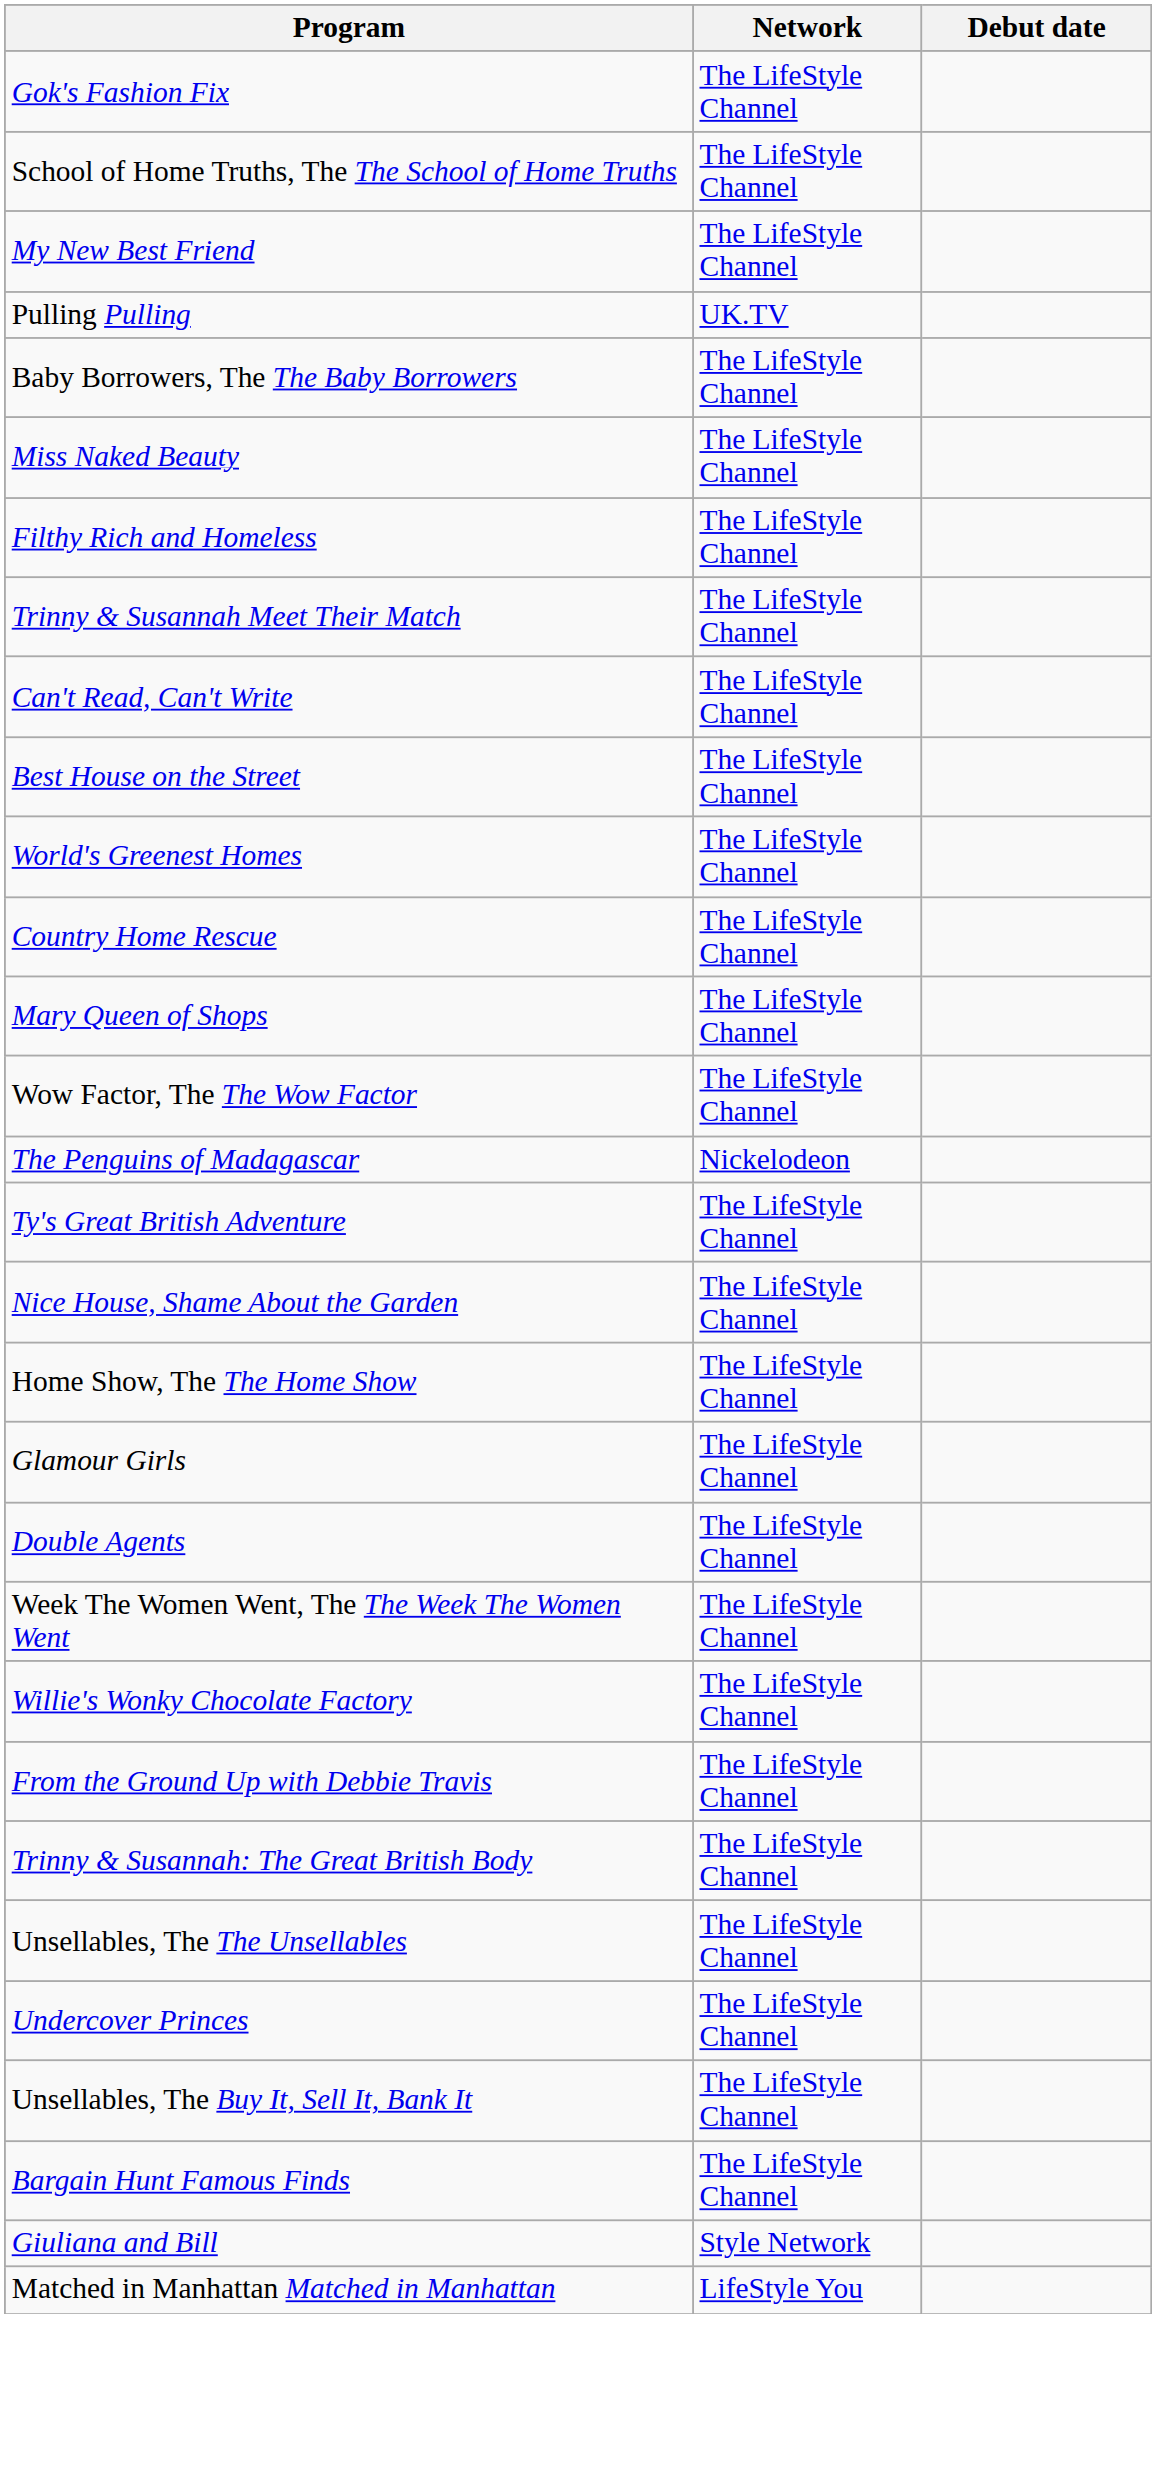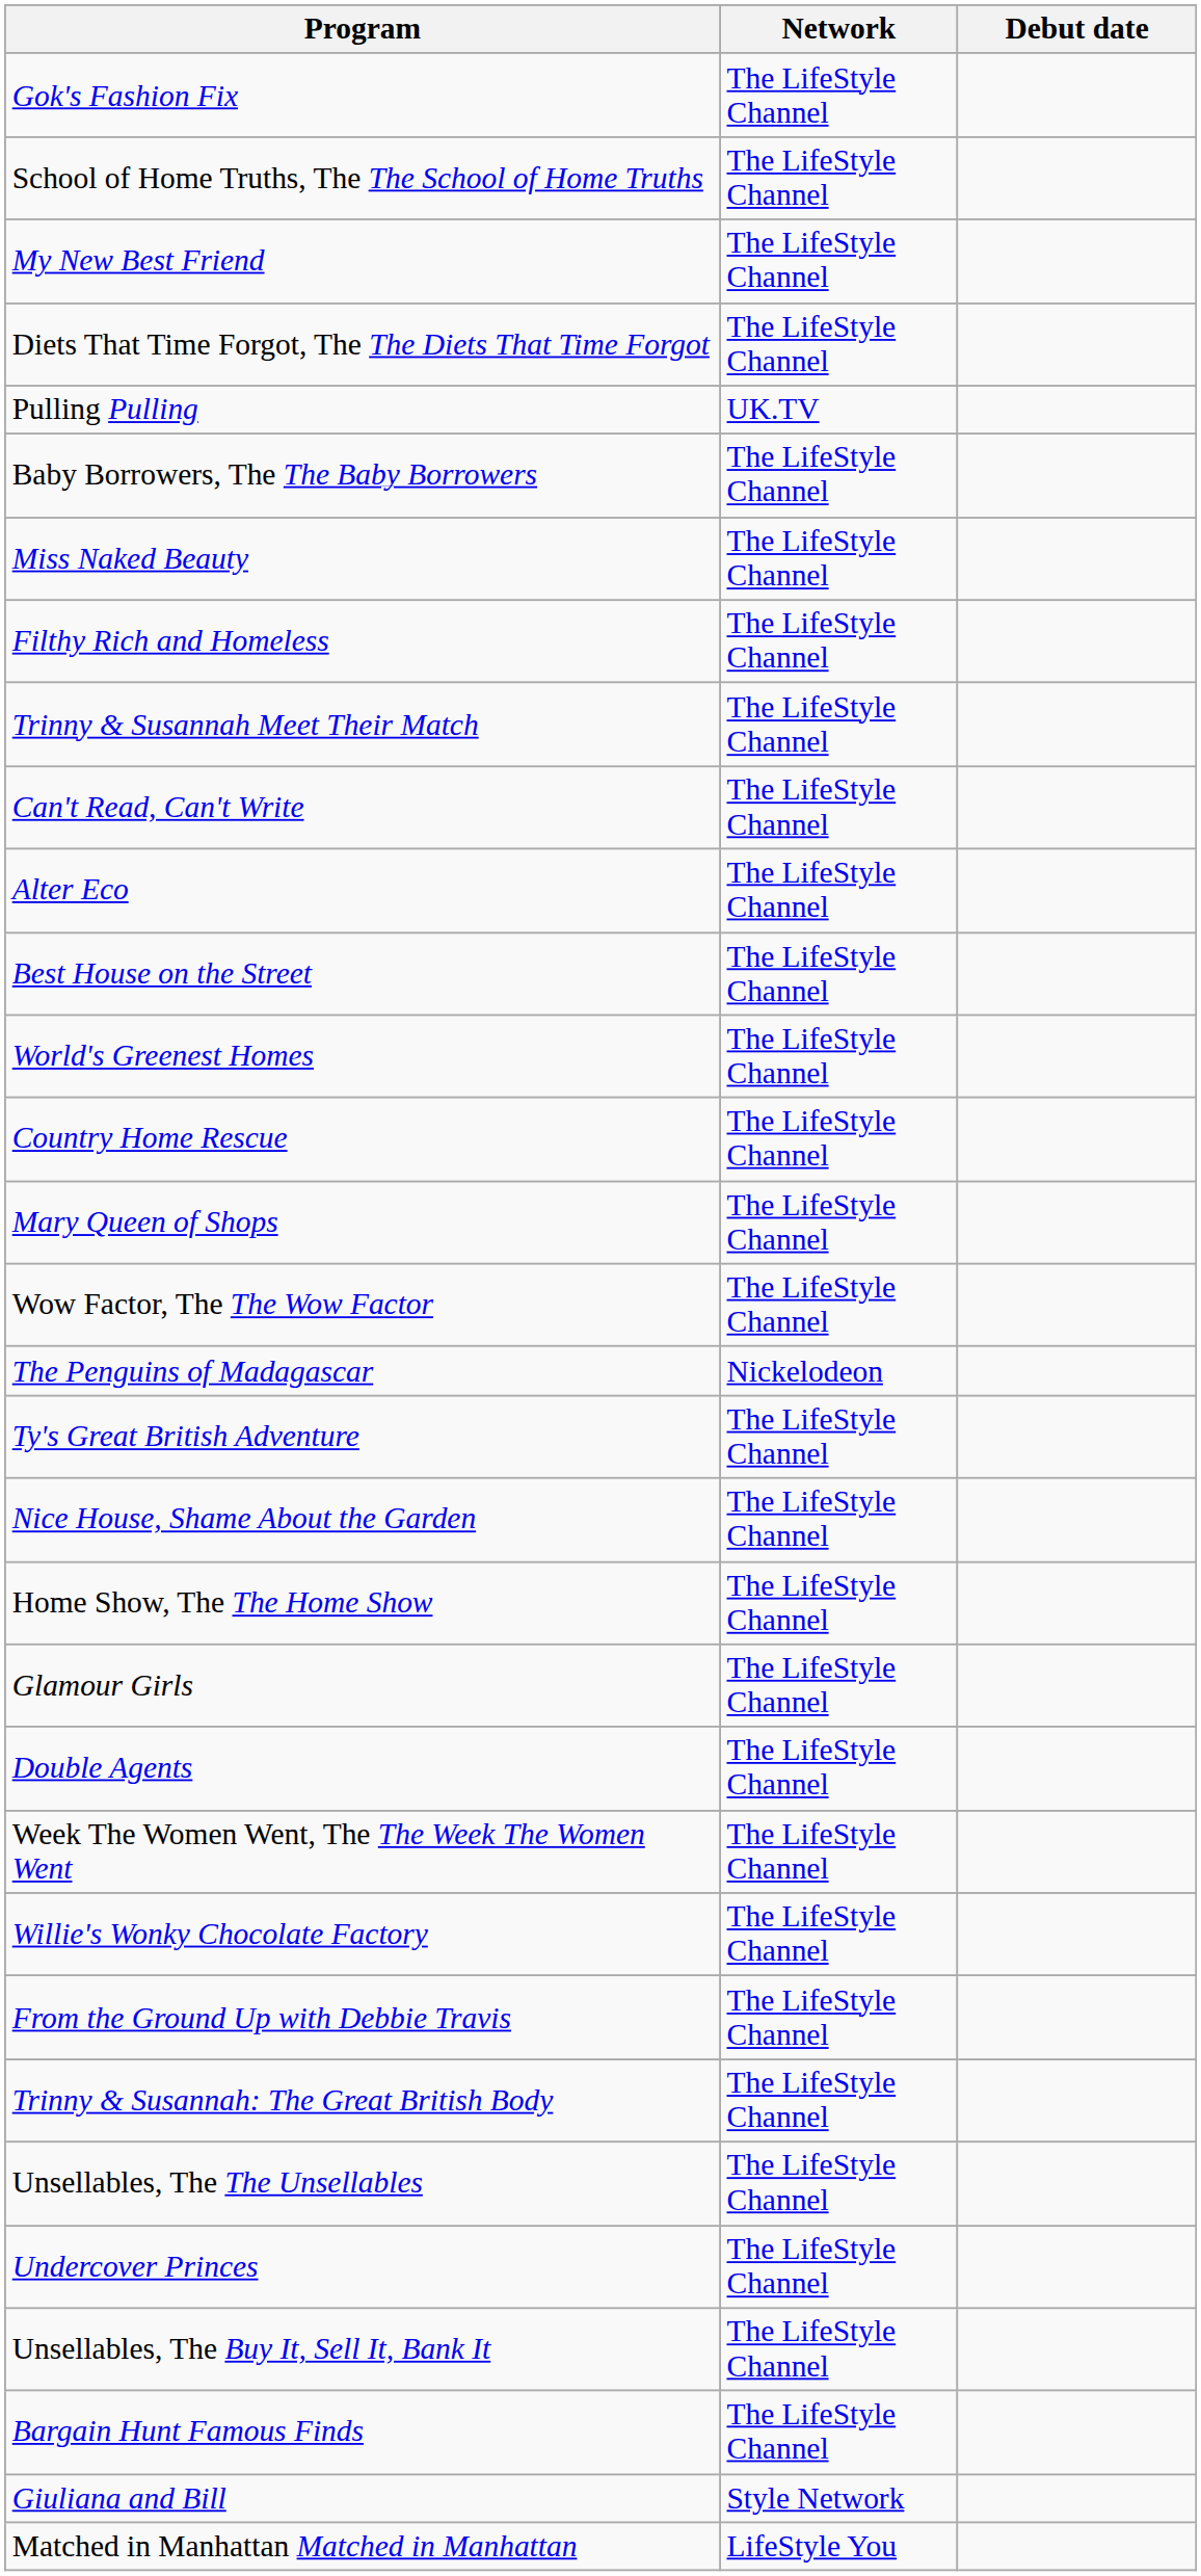+ row: Diets That Time Forgot, The The Diets That Time Forgot | The LifeStyle Channel
+ row: Alter Eco | The LifeStyle Channel
